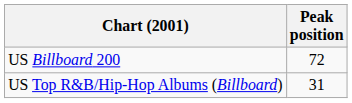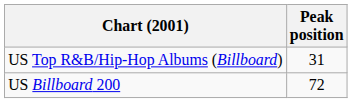rows swapped: US Billboard 200 <-> US Top R&B/Hip-Hop Albums (Billboard)
